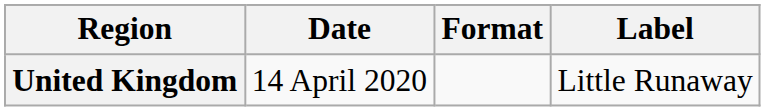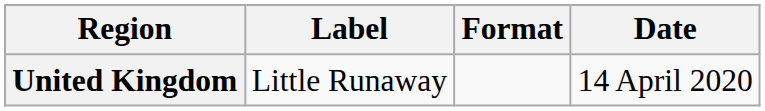columns swapped: Date <-> Label
